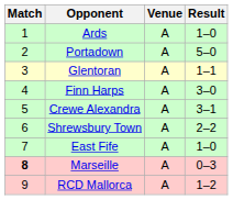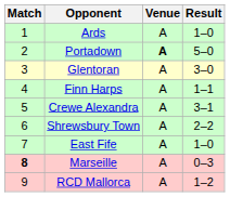Portadown | Venue: normal -> bold
Glentoran | Result: 1–1 -> 3–0
Finn Harps | Result: 3–0 -> 1–1
